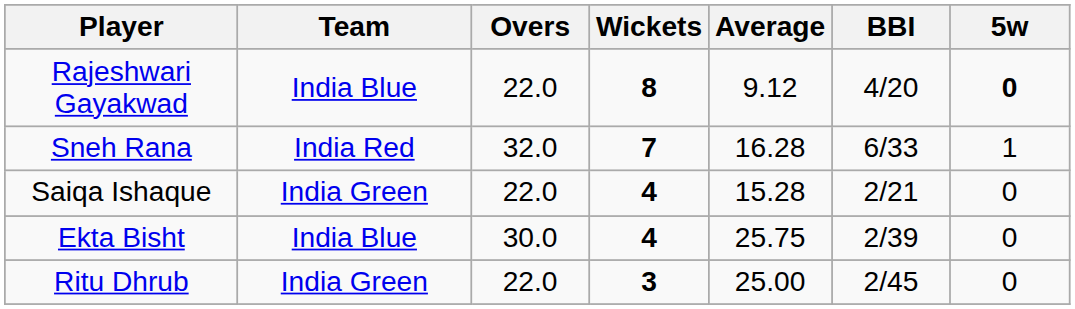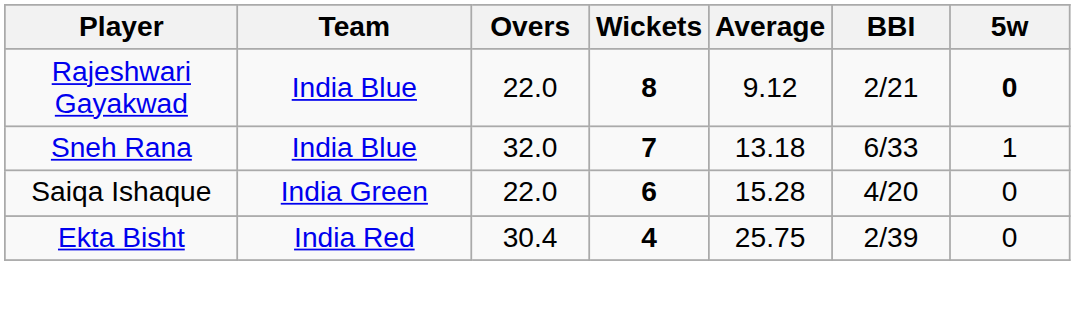Rajeshwari Gayakwad | BBI: 4/20 -> 2/21
Sneh Rana | Team: India Red -> India Blue
Sneh Rana | Average: 16.28 -> 13.18
Saiqa Ishaque | Wickets: 4 -> 6
Saiqa Ishaque | BBI: 2/21 -> 4/20
Ekta Bisht | Team: India Blue -> India Red
Ekta Bisht | Overs: 30.0 -> 30.4
- row: Ritu Dhrub | India Green | 22.0 | 3 | 25.00 | 2/45 | 0
